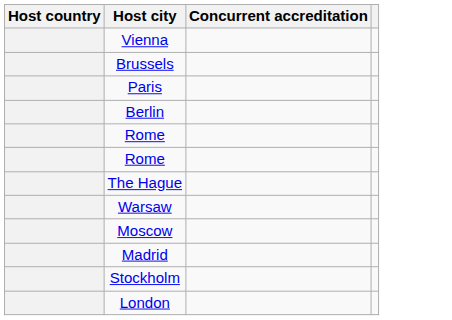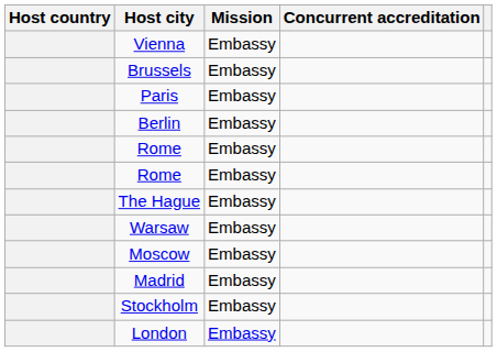+ column: Mission | Embassy | Embassy | Embassy | Embassy | Embassy | Embassy | Embassy | Embassy | Embassy | Embassy | Embassy | Embassy
